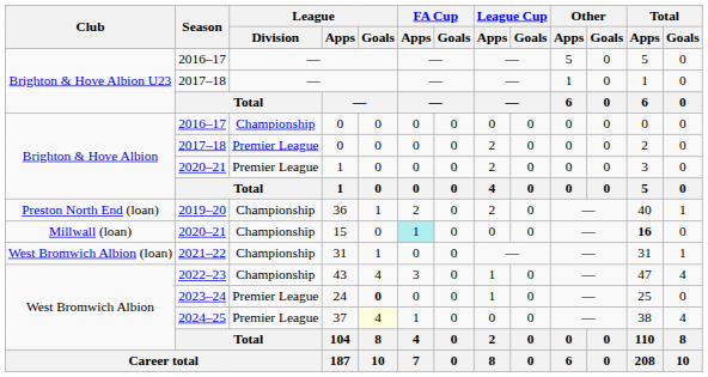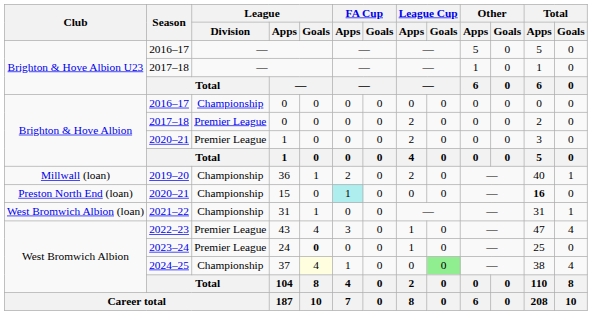36 | Club: Preston North End (loan) -> Millwall (loan)
15 | Club: Millwall (loan) -> Preston North End (loan)
43 | League / Division: Championship -> Premier League
37 | League / Division: Premier League -> Championship
37 | League Cup / Goals: no background -> lightgreen background
